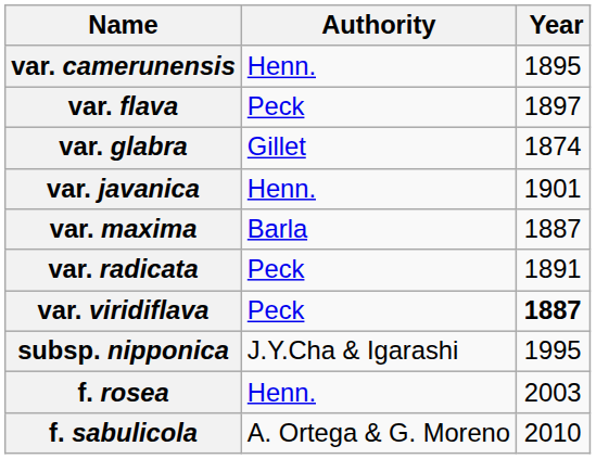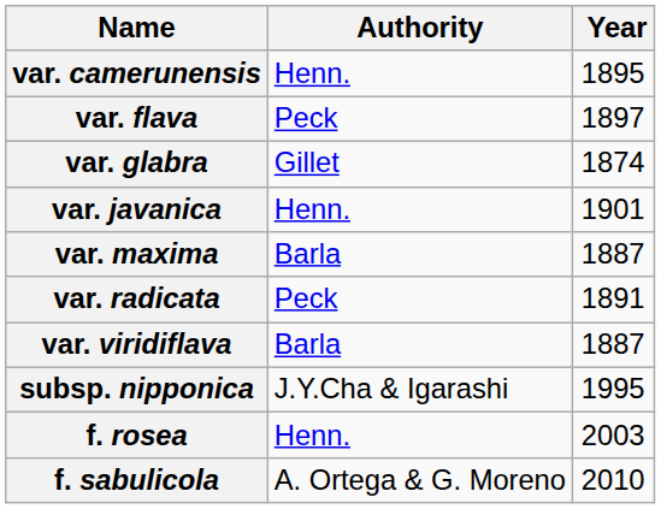var. viridiflava | Authority: Peck -> Barla
var. viridiflava | Year: bold -> normal
